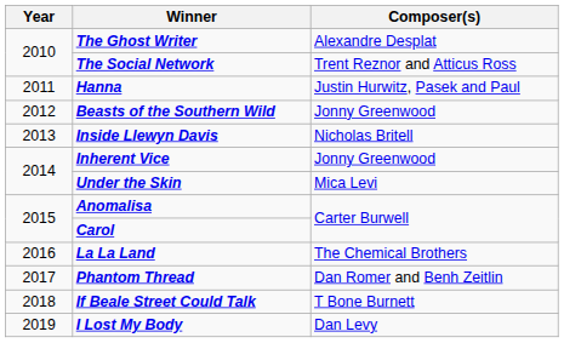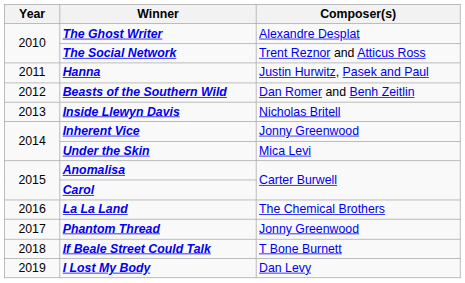Beasts of the Southern Wild | Composer(s): Jonny Greenwood -> Dan Romer and Benh Zeitlin
Phantom Thread | Composer(s): Dan Romer and Benh Zeitlin -> Jonny Greenwood
